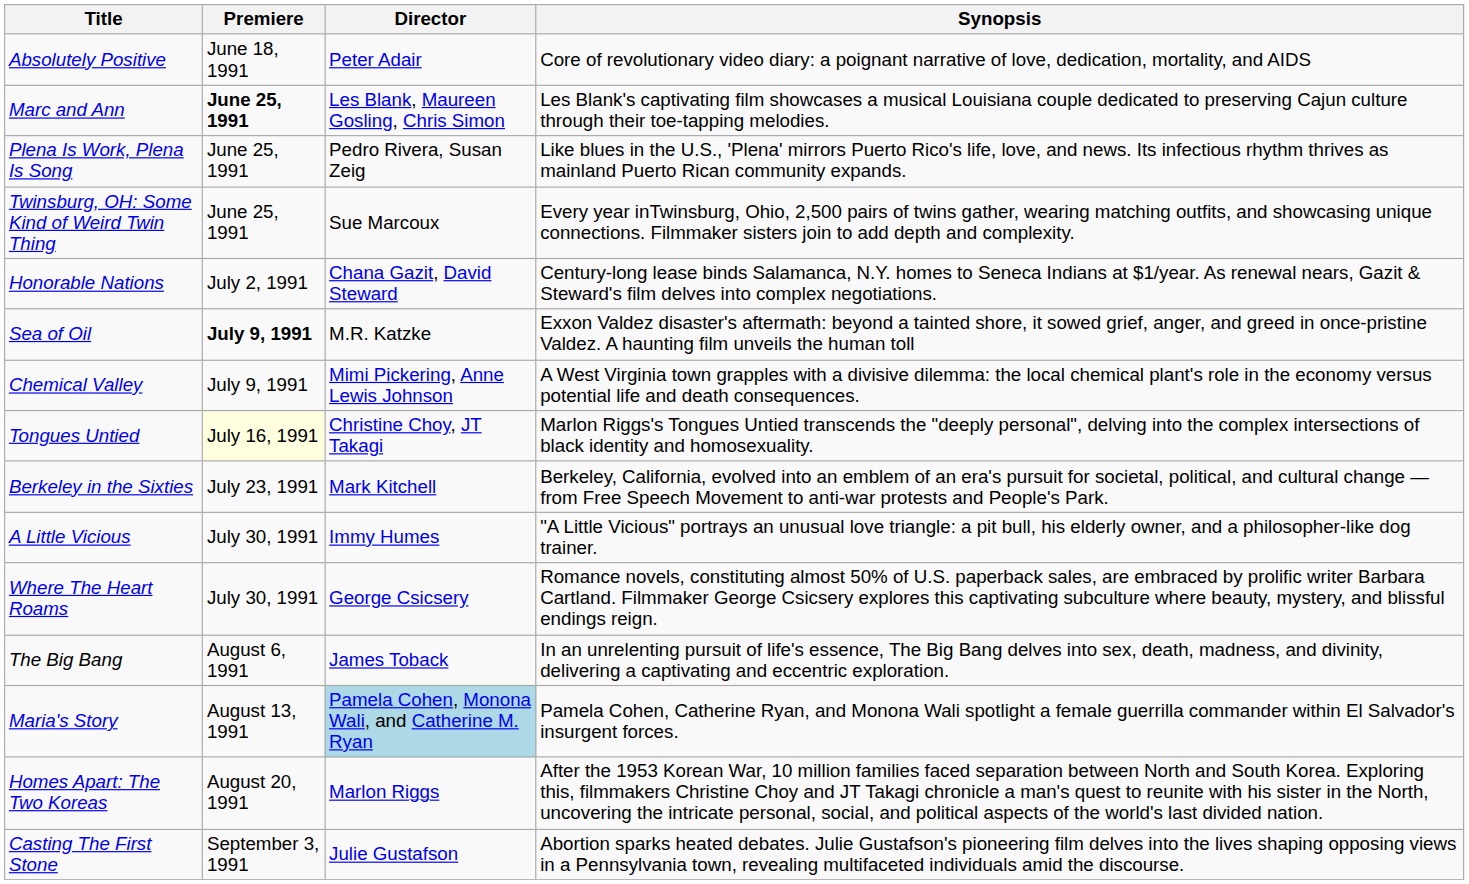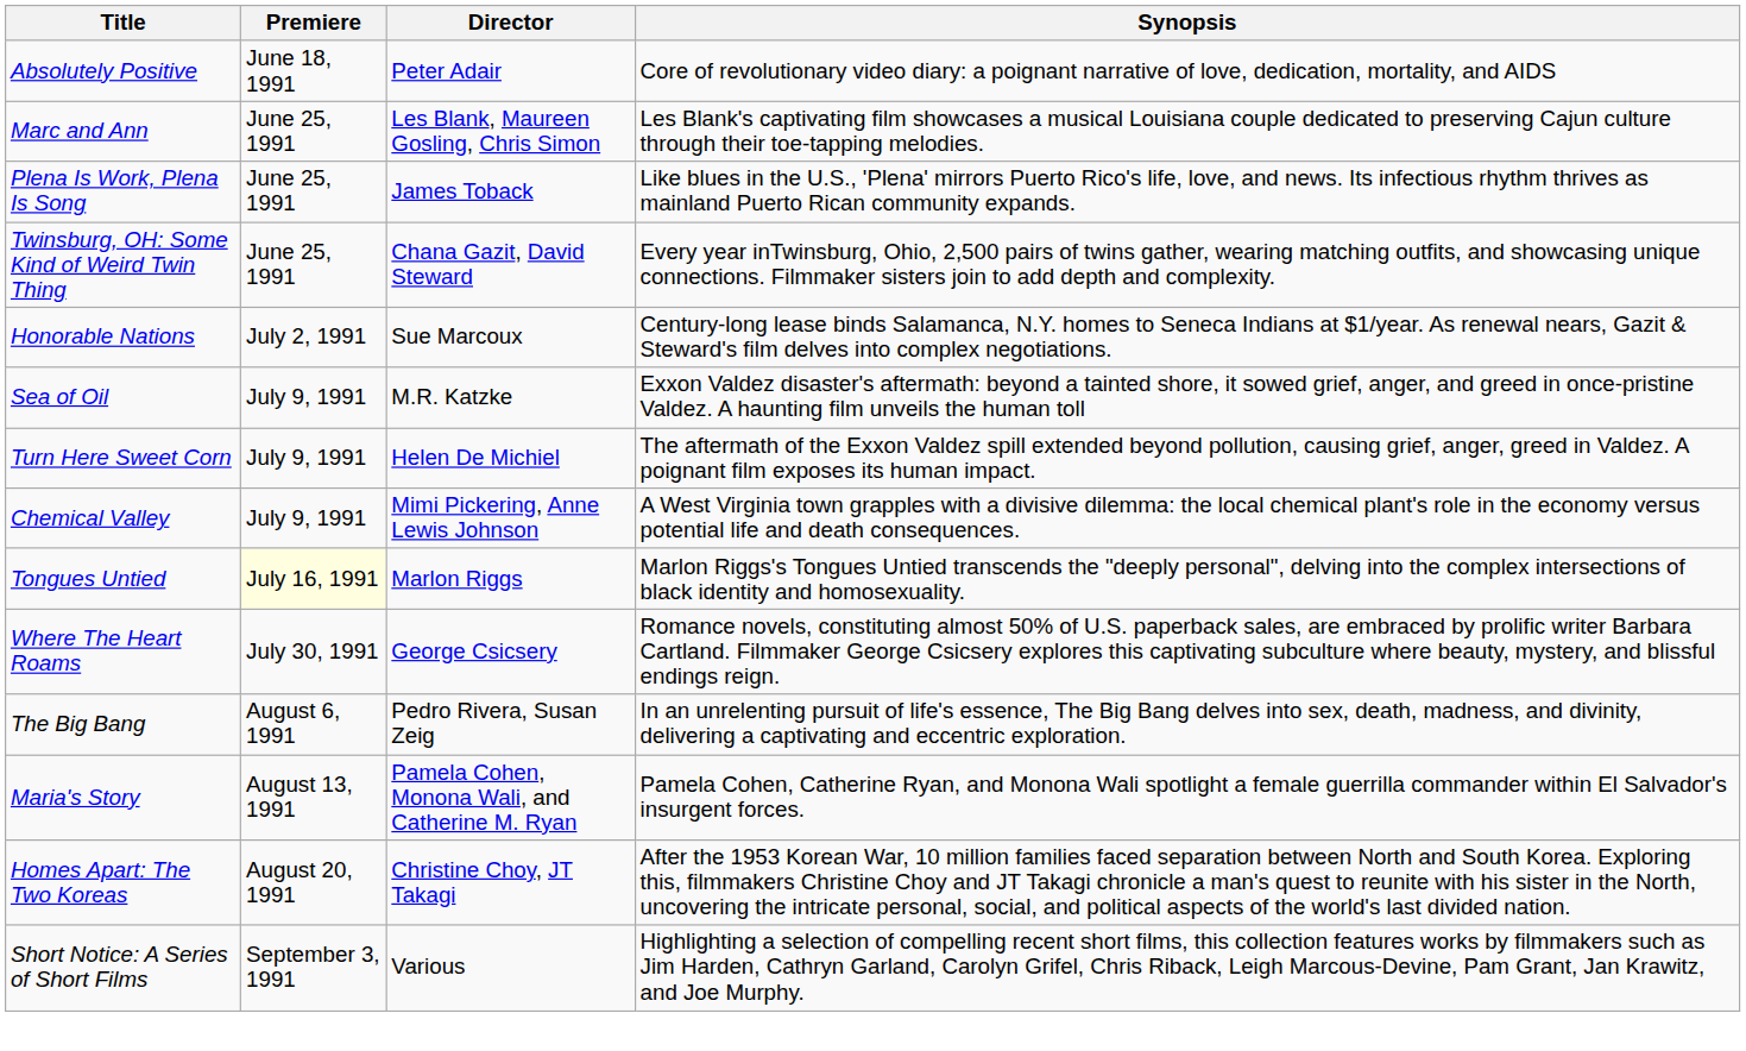Marc and Ann | Premiere: bold -> normal
Plena Is Work, Plena Is Song | Director: Pedro Rivera, Susan Zeig -> James Toback
Twinsburg, OH: Some Kind of Weird Twin Thing | Director: Sue Marcoux -> Chana Gazit, David Steward
Honorable Nations | Director: Chana Gazit, David Steward -> Sue Marcoux
Sea of Oil | Premiere: bold -> normal
+ row: Turn Here Sweet Corn | July 9, 1991 | Helen De Michiel | The aftermath of the Exxon Valdez spill extended beyond pollution, causing grief, anger, greed in Valdez. A poignant film exposes its human impact.
Tongues Untied | Director: Christine Choy, JT Takagi -> Marlon Riggs
- row: Berkeley in the Sixties | July 23, 1991 | Mark Kitchell | Berkeley, California, evolved into an emblem of an era's pursuit for societal, political, and cultural change — from Free Speech Movement to anti-war protests and People's Park.
- row: A Little Vicious | July 30, 1991 | Immy Humes | "A Little Vicious" portrays an unusual love triangle: a pit bull, his elderly owner, and a philosopher-like dog trainer.
The Big Bang | Director: James Toback -> Pedro Rivera, Susan Zeig
Maria's Story | Director: lightblue background -> no background
Homes Apart: The Two Koreas | Director: Marlon Riggs -> Christine Choy, JT Takagi
+ row: Short Notice: A Series of Short Films | September 3, 1991 | Various | Highlighting a selection of compelling recent short films, this collection features works by filmmakers such as Jim Harden, Cathryn Garland, Carolyn Grifel, Chris Riback, Leigh Marcous-Devine, Pam Grant, Jan Krawitz, and Joe Murphy.
- row: Casting The First Stone | September 3, 1991 | Julie Gustafson | Abortion sparks heated debates. Julie Gustafson's pioneering film delves into the lives shaping opposing views in a Pennsylvania town, revealing multifaceted individuals amid the discourse.
